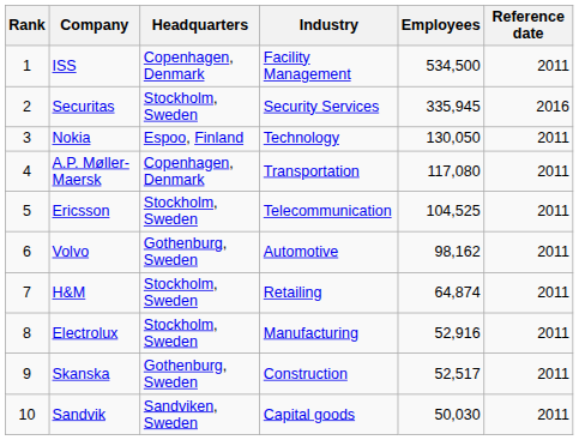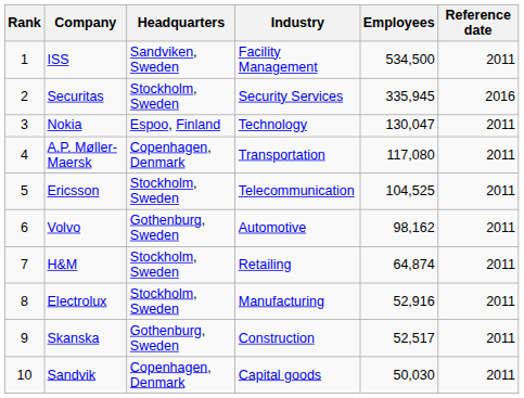ISS | Headquarters: Copenhagen, Denmark -> Sandviken, Sweden
Nokia | Employees: 130,050 -> 130,047
Sandvik | Headquarters: Sandviken, Sweden -> Copenhagen, Denmark
